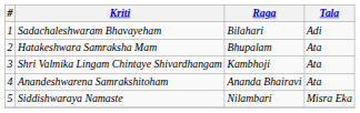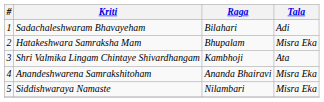Hatakeshwara Samraksha Mam | Tala: Ata -> Misra Eka
Anandeshwarena Samrakshitoham | Tala: Ata -> Misra Eka
